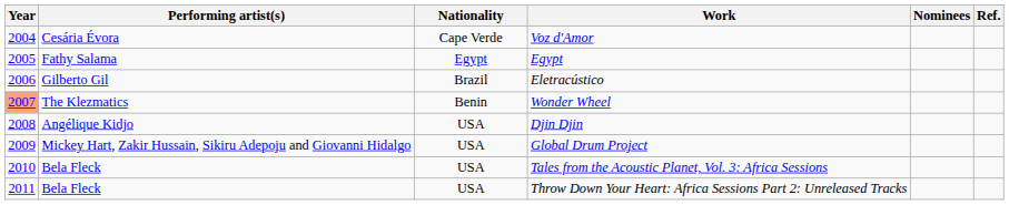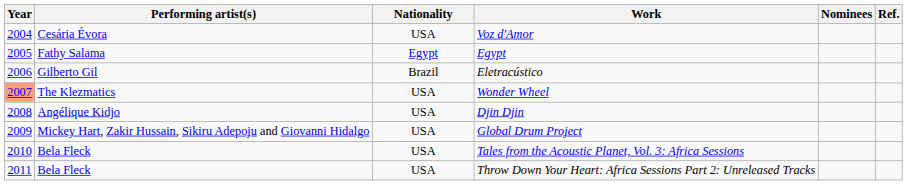Voz d'Amor | Nationality: Cape Verde -> USA
Wonder Wheel | Nationality: Benin -> USA
